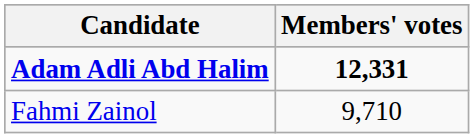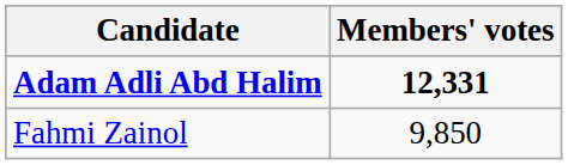Fahmi Zainol | Members' votes: 9,710 -> 9,850
